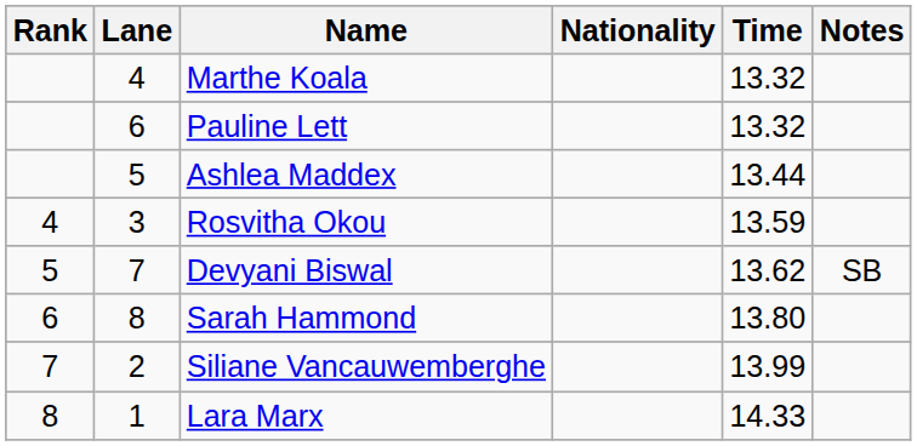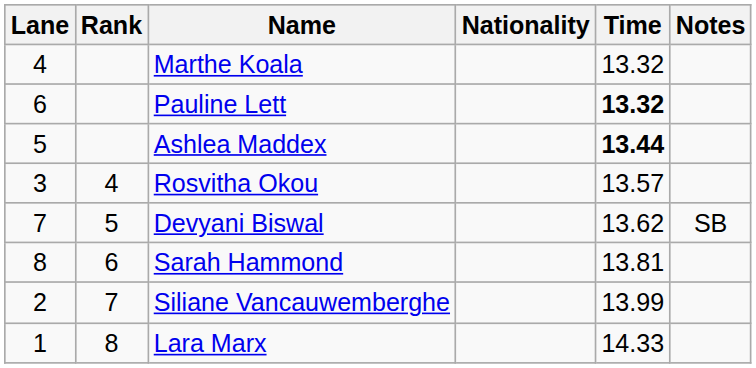columns swapped: Rank <-> Lane
Pauline Lett | Time: normal -> bold
Ashlea Maddex | Time: normal -> bold
Rosvitha Okou | Time: 13.59 -> 13.57
Sarah Hammond | Time: 13.80 -> 13.81
